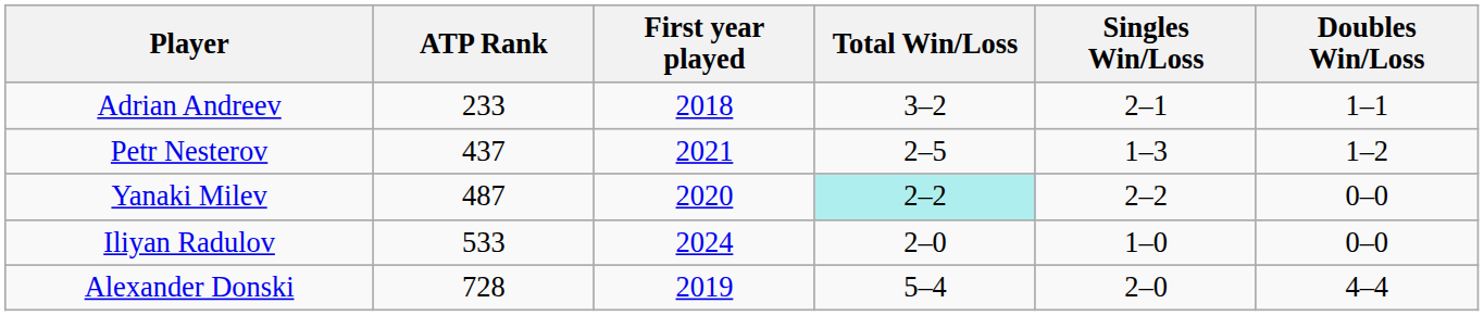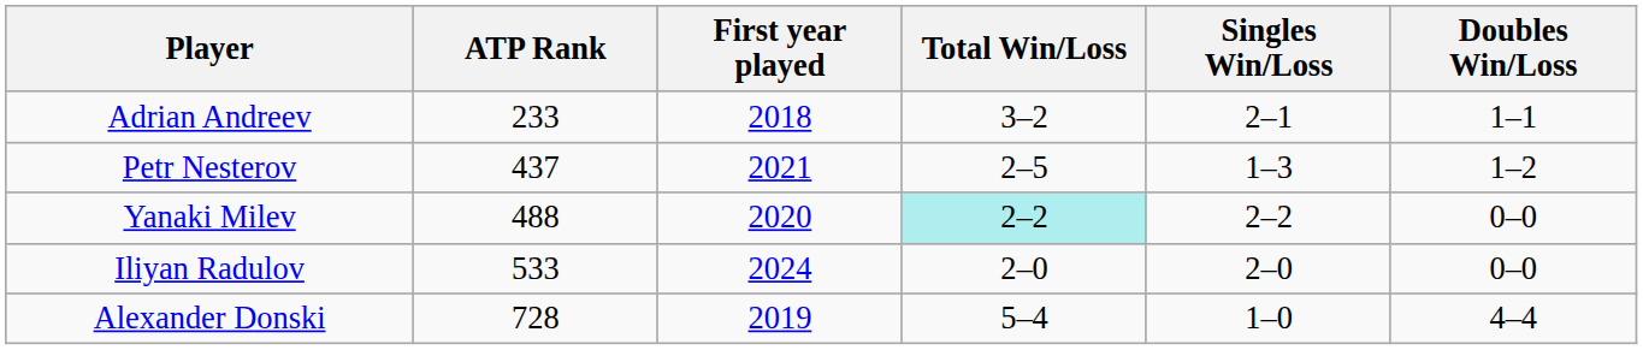Yanaki Milev | ATP Rank: 487 -> 488
Iliyan Radulov | Singles Win/Loss: 1–0 -> 2–0
Alexander Donski | Singles Win/Loss: 2–0 -> 1–0
